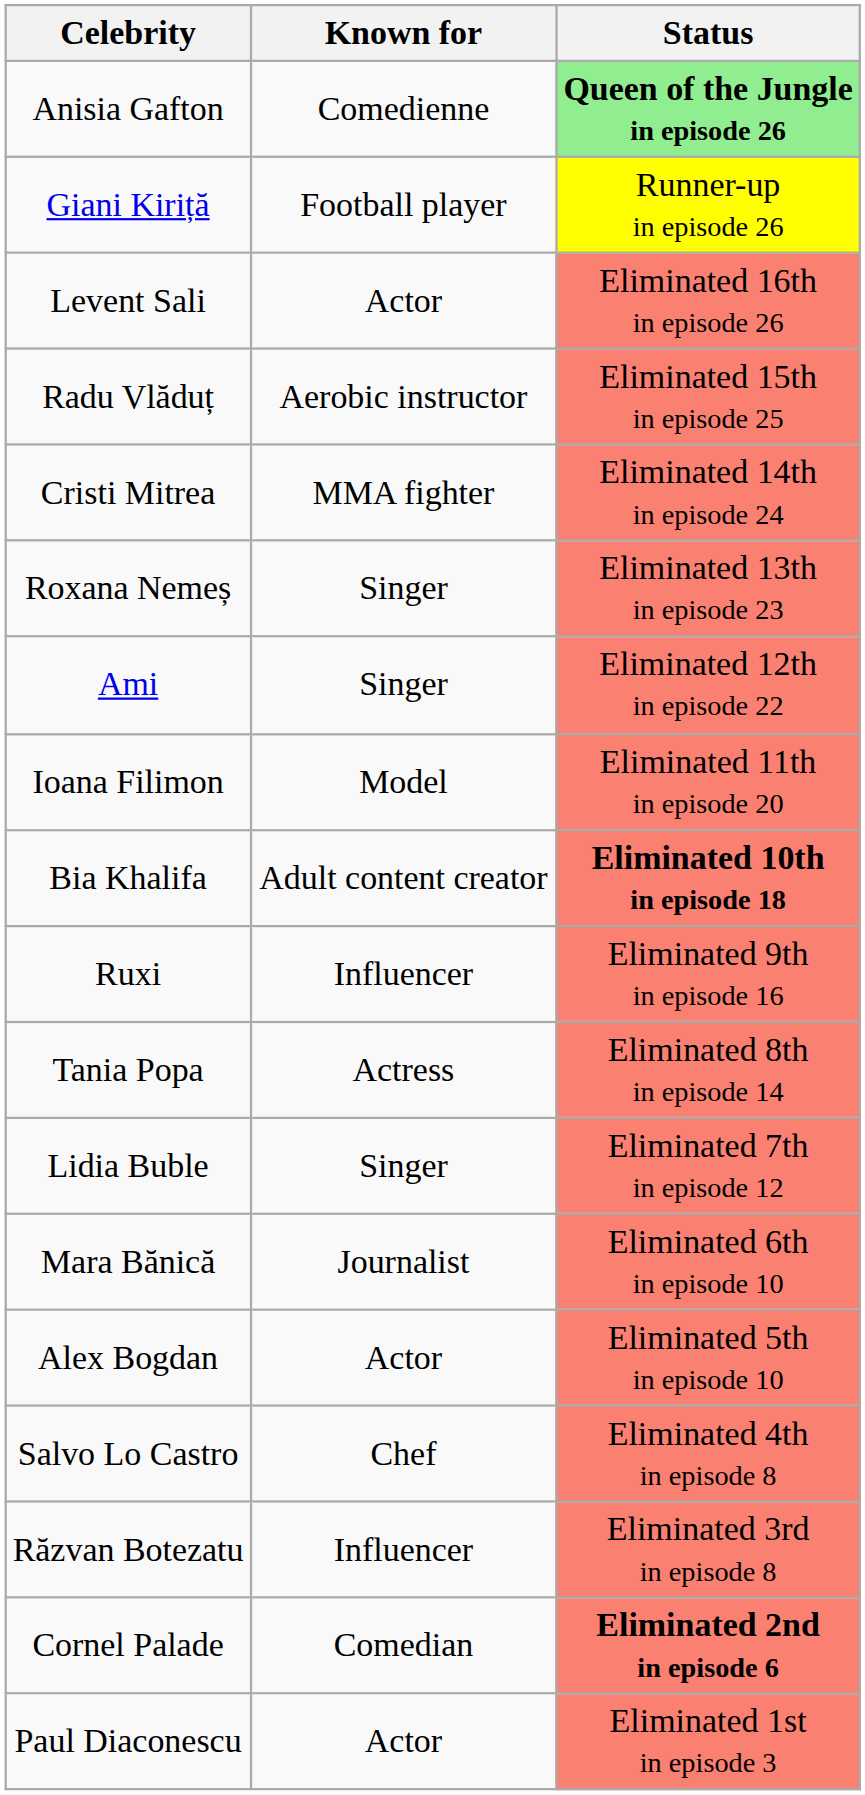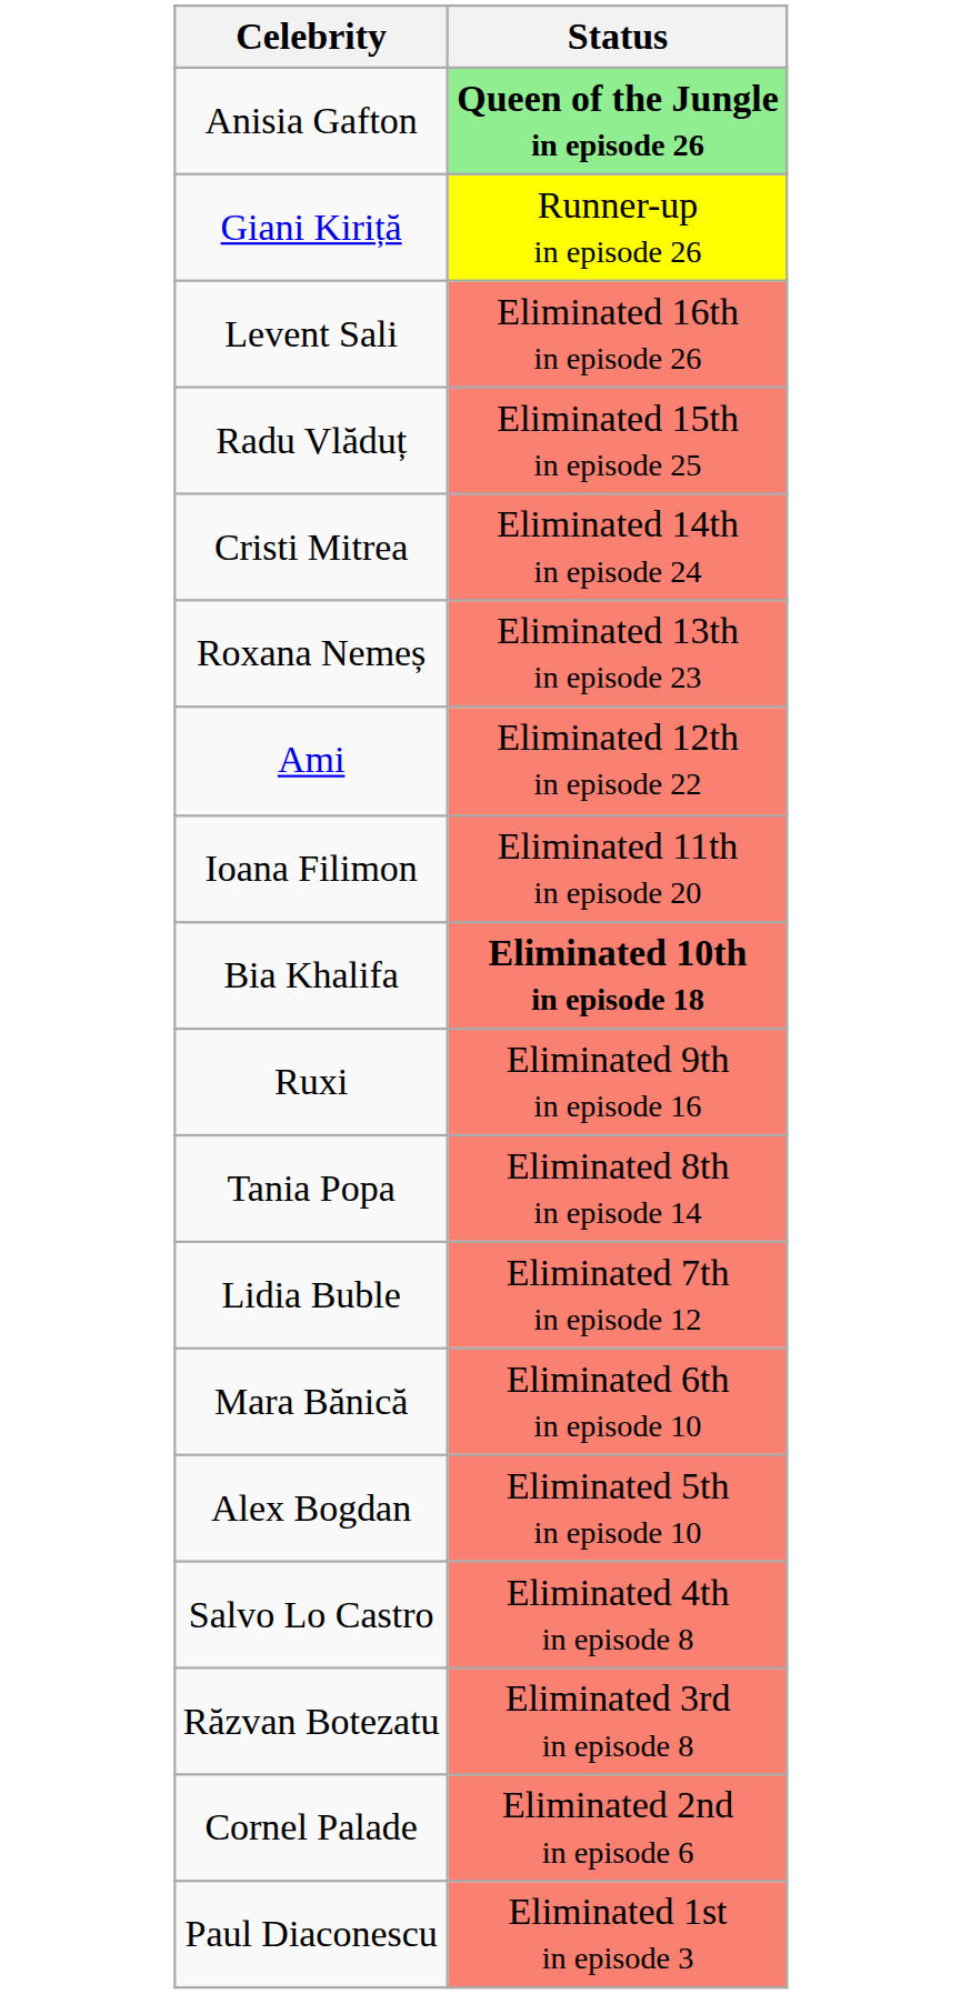- column: Known for | Comedienne | Football player | Actor | Aerobic instructor | MMA fighter | Singer | Singer | Model | Adult content creator | Influencer | Actress | Singer | Journalist | Actor | Chef | Influencer | Comedian | Actor
Cornel Palade | Status: bold -> normal
